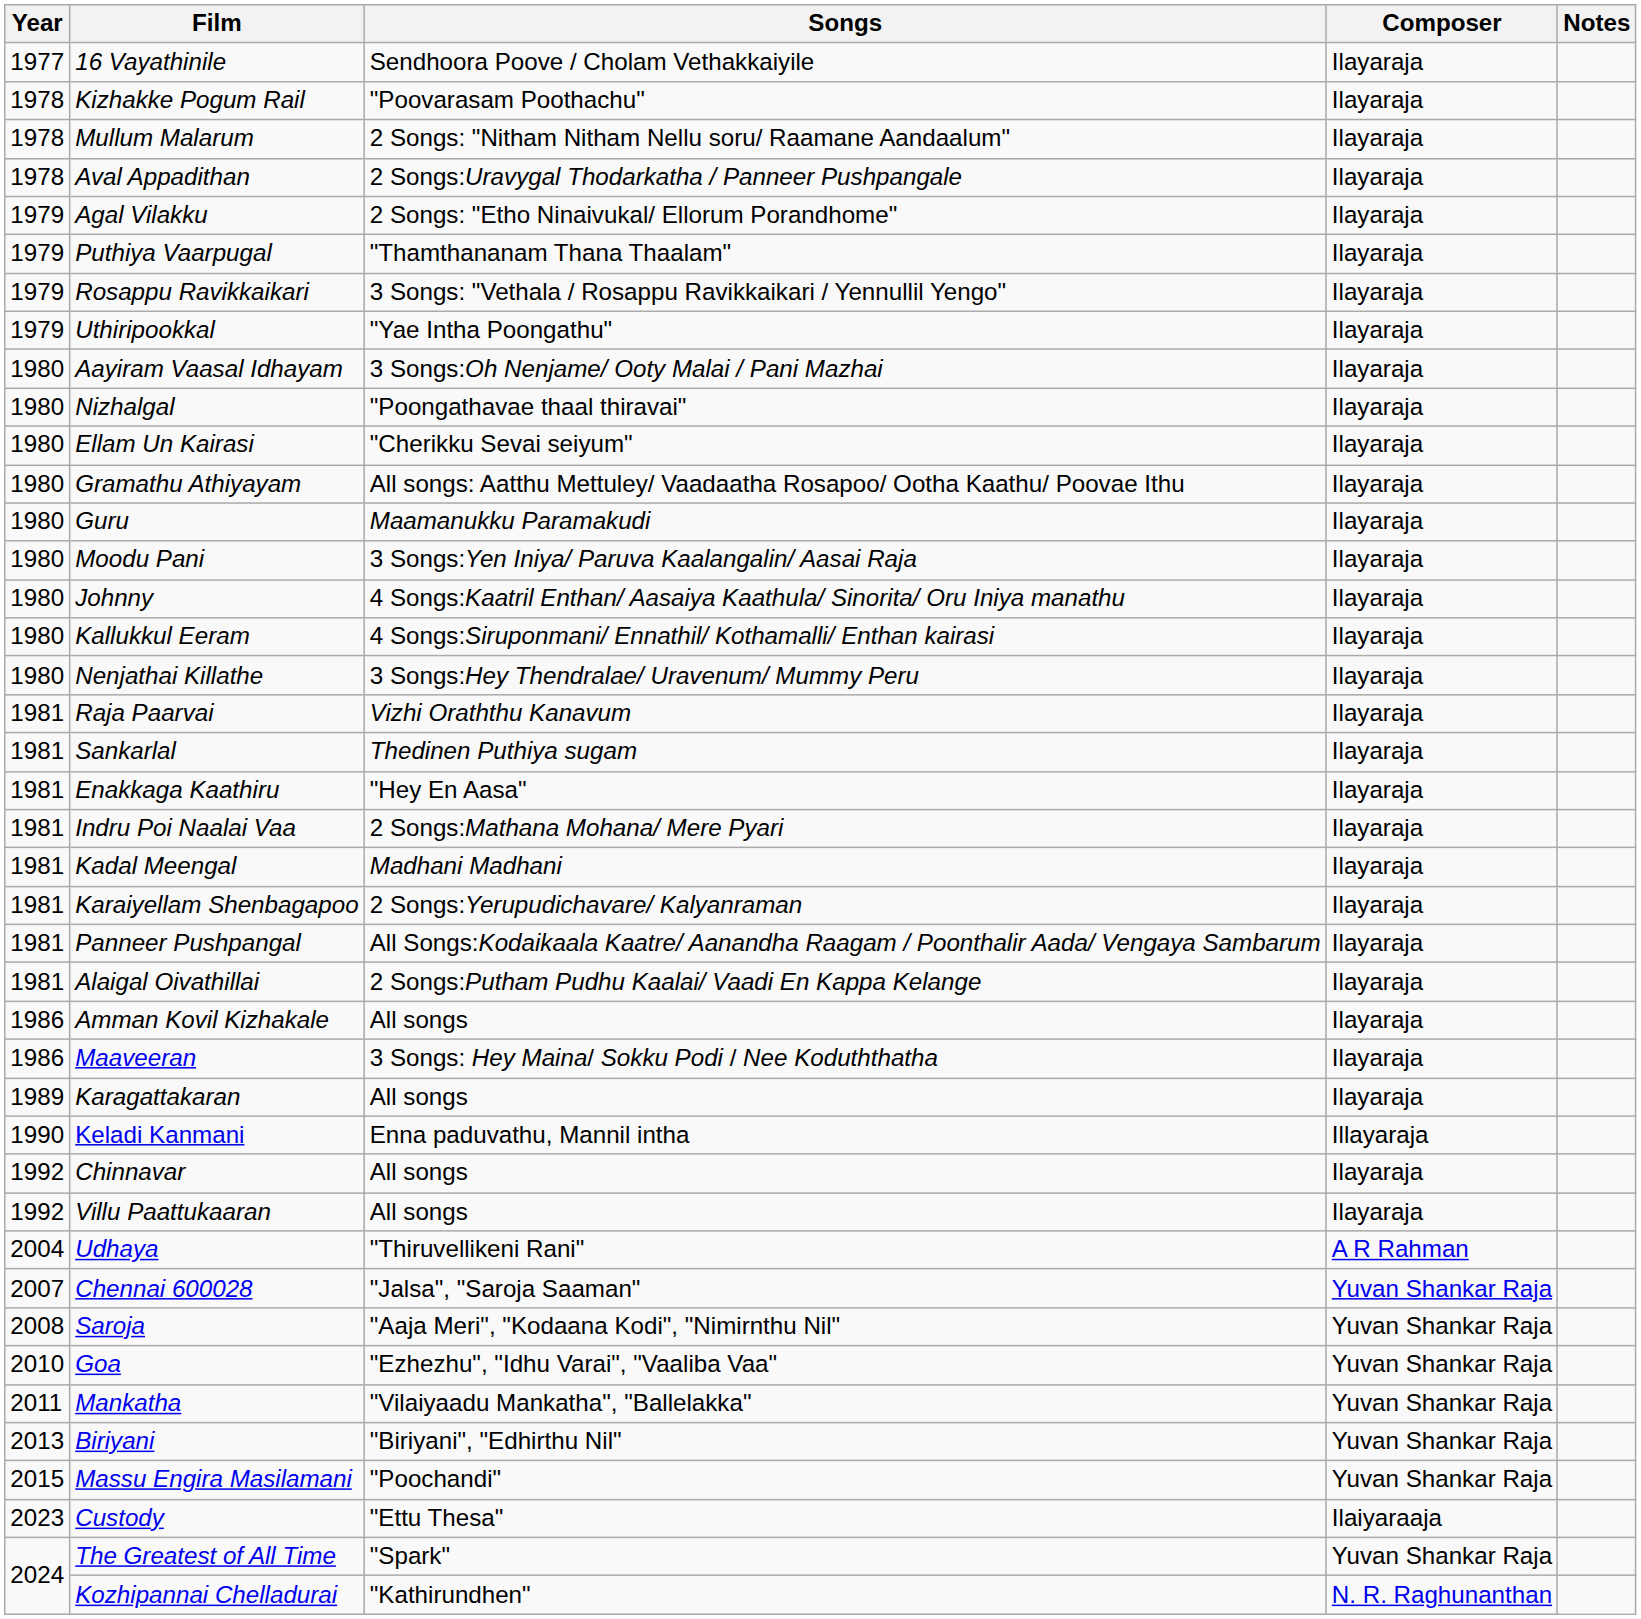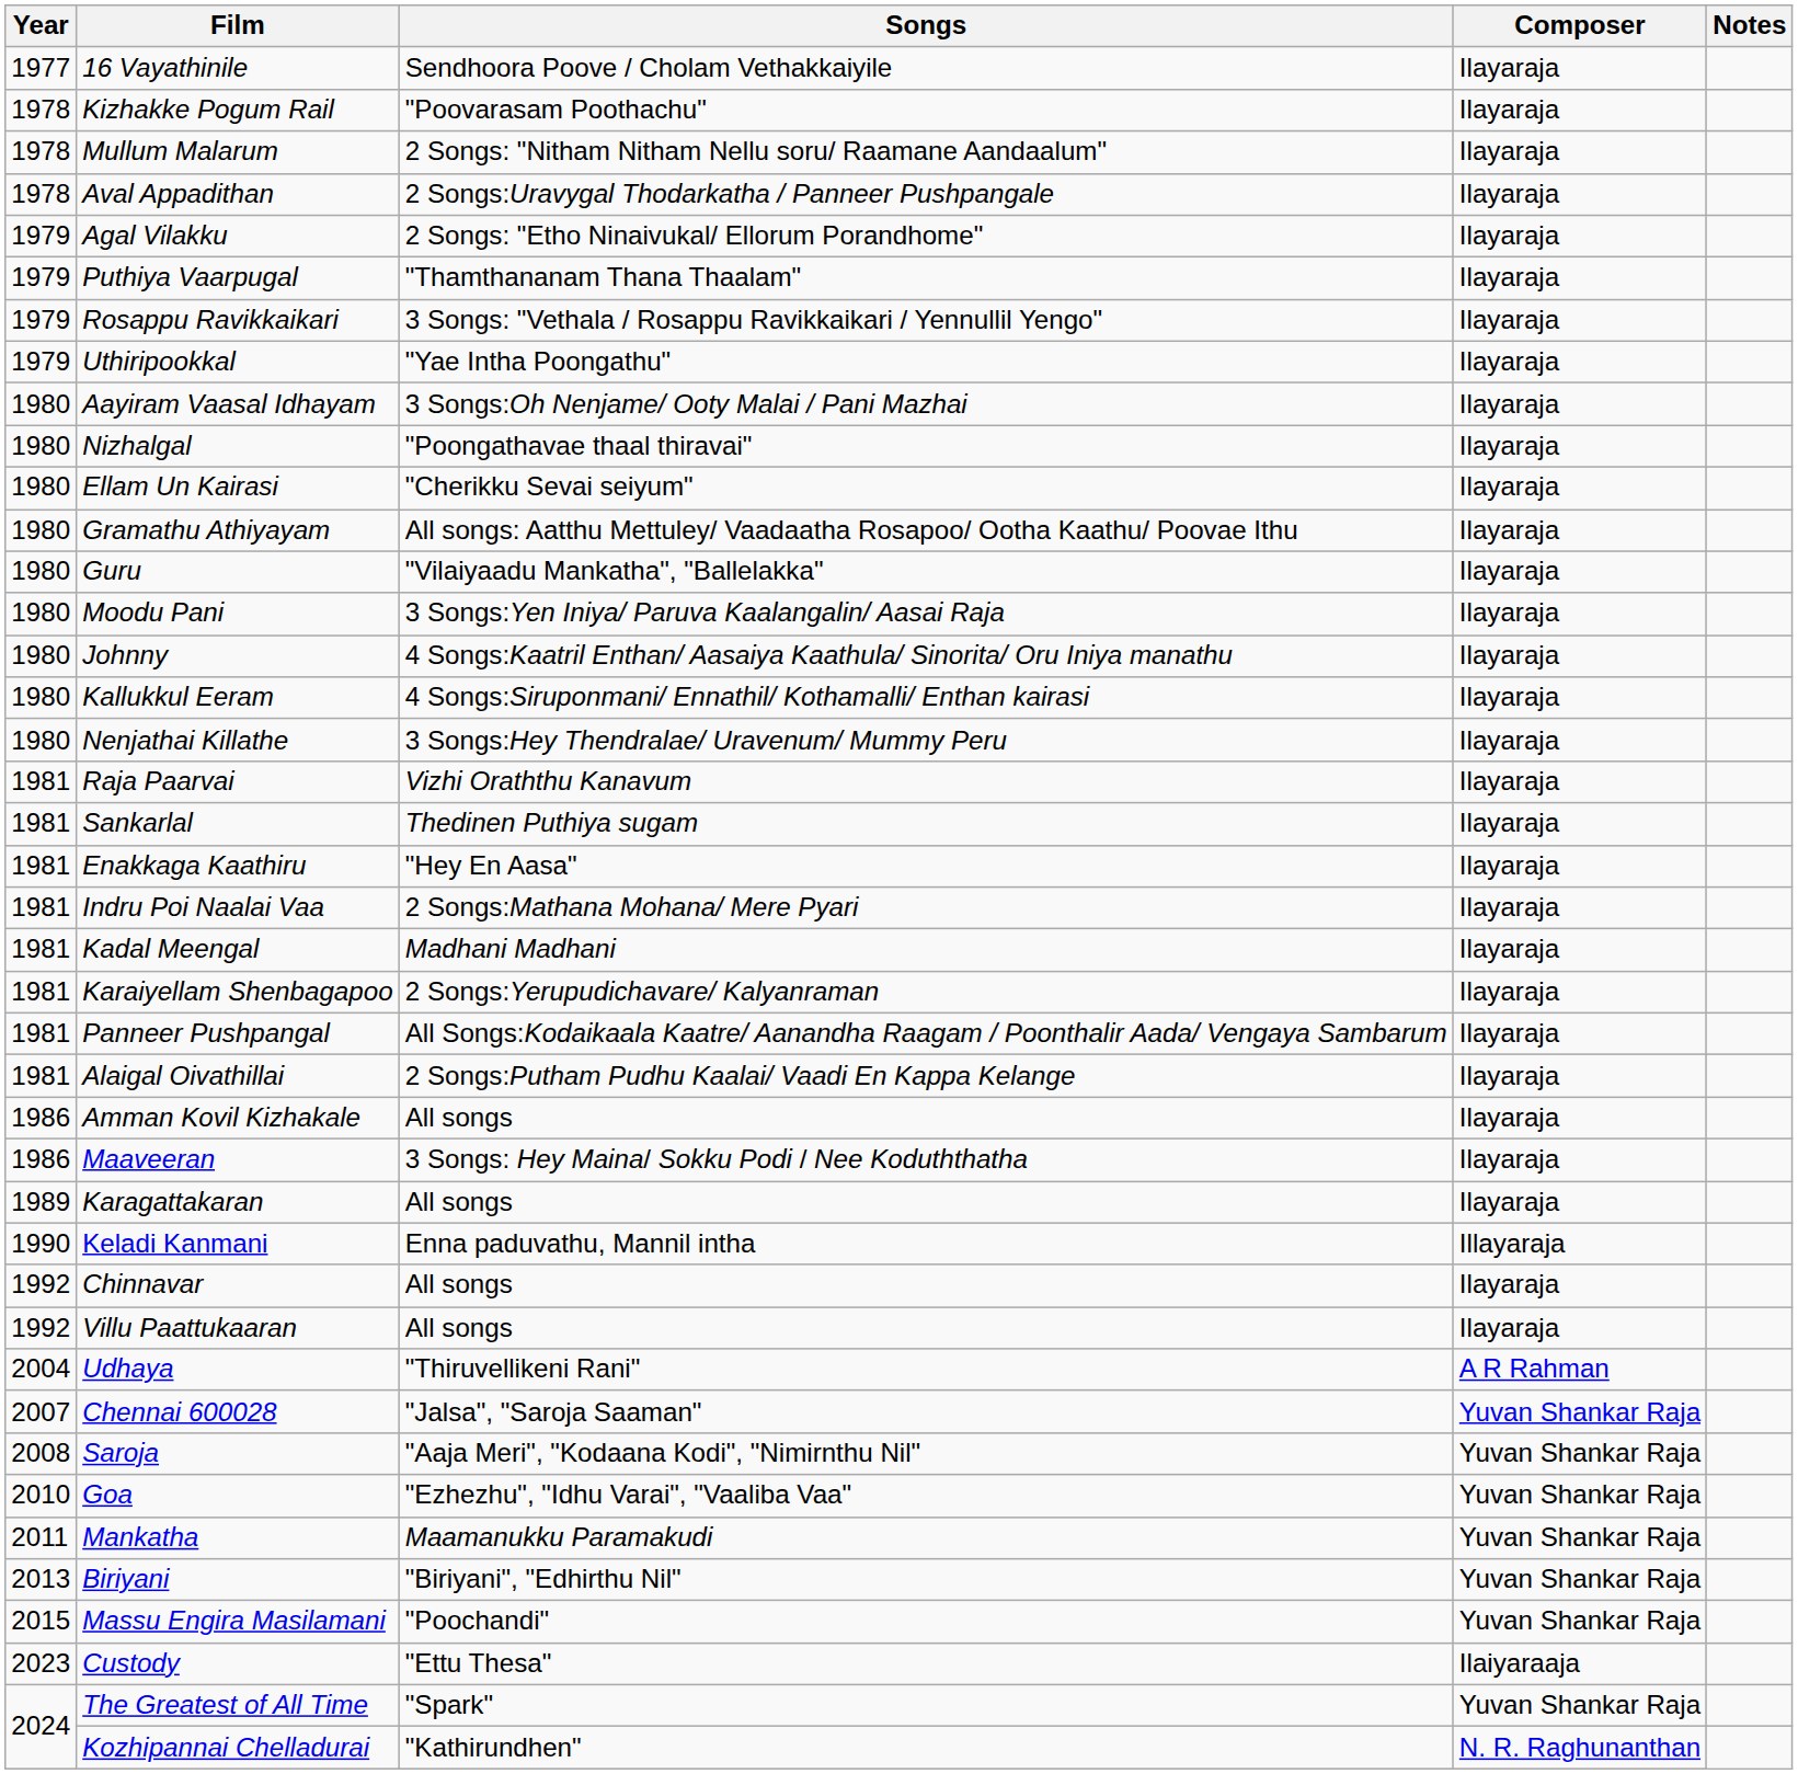Guru | Songs: Maamanukku Paramakudi -> "Vilaiyaadu Mankatha", "Ballelakka"
Mankatha | Songs: "Vilaiyaadu Mankatha", "Ballelakka" -> Maamanukku Paramakudi
